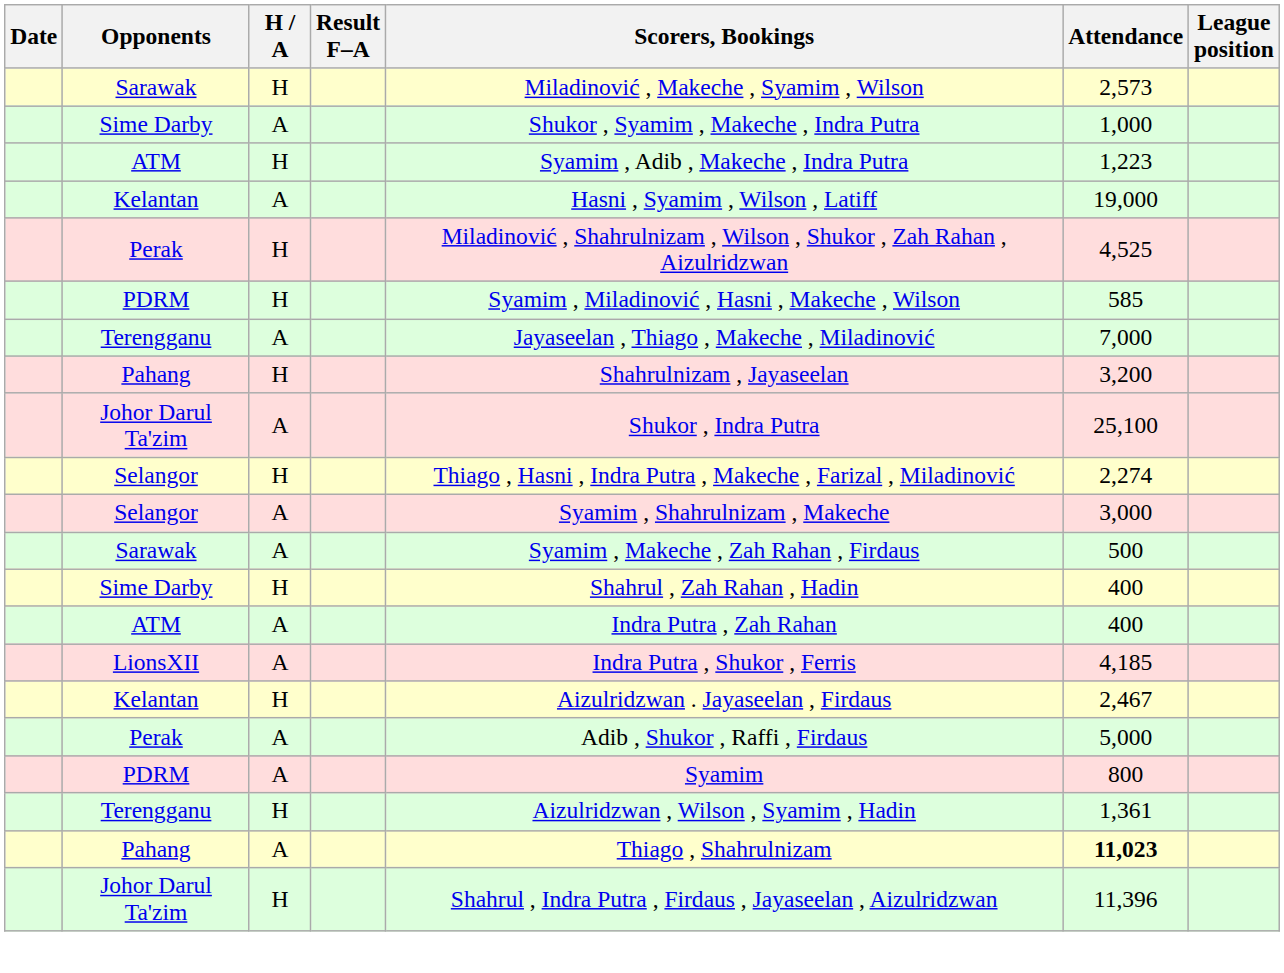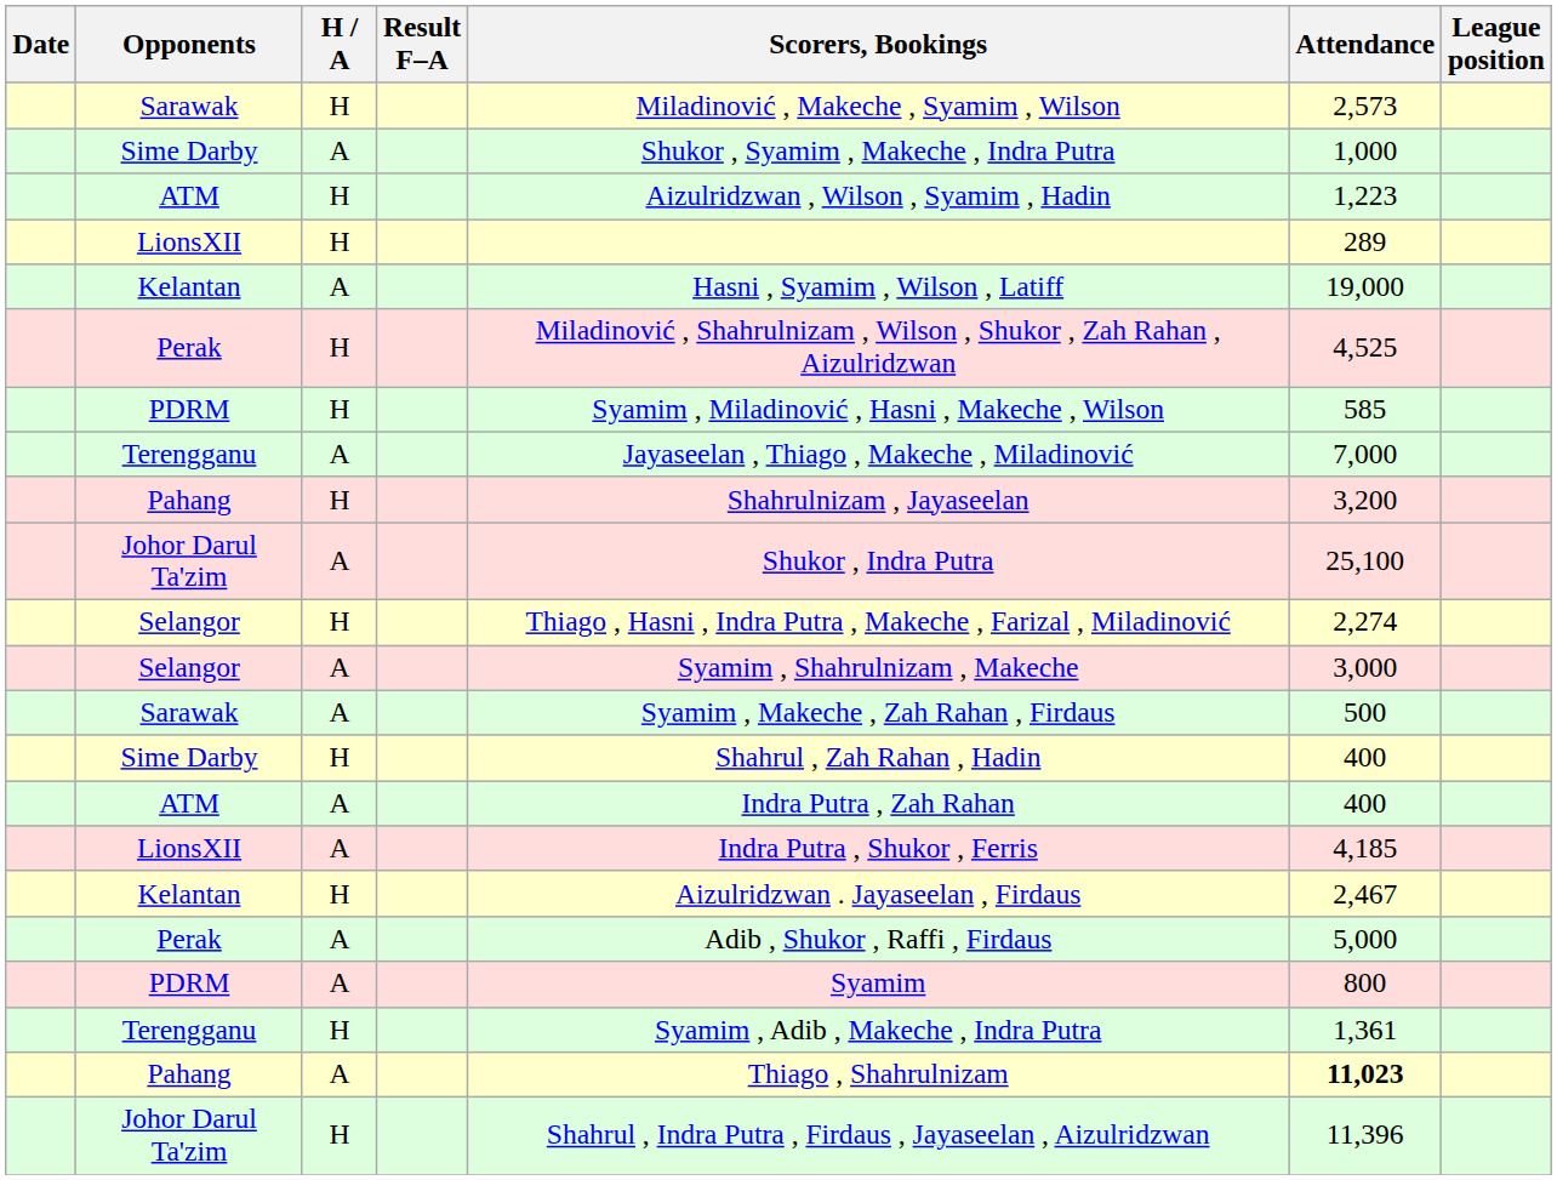ATM / H | Scorers, Bookings: Syamim , Adib , Makeche , Indra Putra -> Aizulridzwan , Wilson , Syamim , Hadin
+ row: LionsXII | H | 289
Terengganu / H | Scorers, Bookings: Aizulridzwan , Wilson , Syamim , Hadin -> Syamim , Adib , Makeche , Indra Putra
